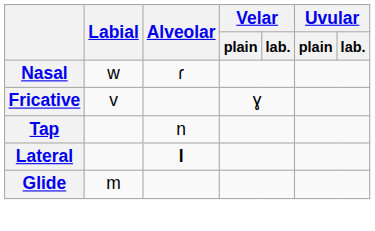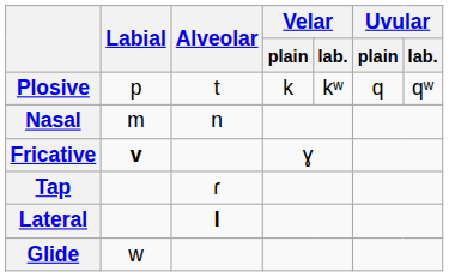+ row: Plosive | p | t | k | kʷ | q | qʷ
Nasal | Labial: w -> m
Nasal | Alveolar: ɾ -> n
Fricative | Labial: normal -> bold
Tap | Alveolar: n -> ɾ
Glide | Labial: m -> w
